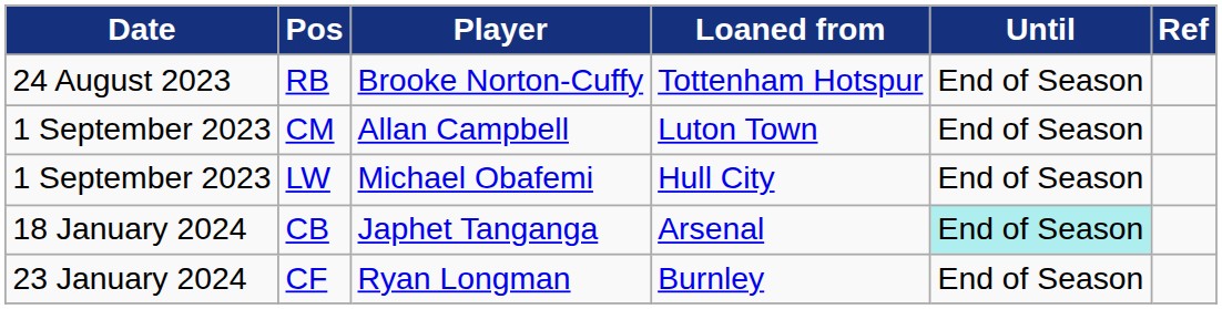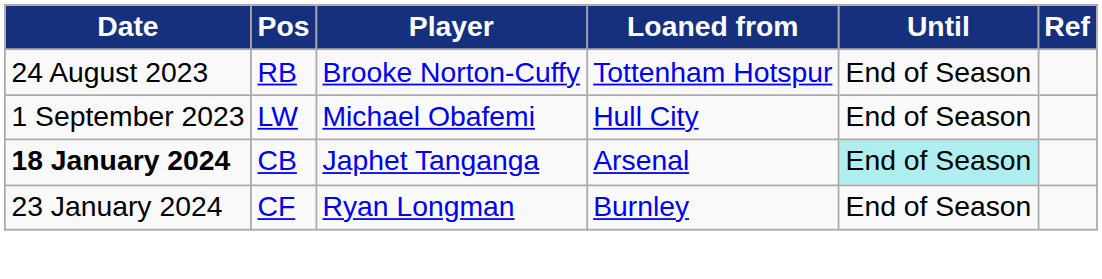- row: 1 September 2023 | CM | Allan Campbell | Luton Town | End of Season
CB | Date: normal -> bold
